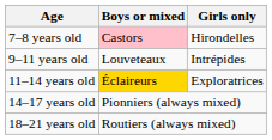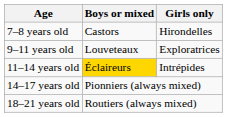7–8 years old | Boys or mixed: pink background -> no background
9–11 years old | Girls only: Intrépides -> Exploratrices
11–14 years old | Girls only: Exploratrices -> Intrépides
